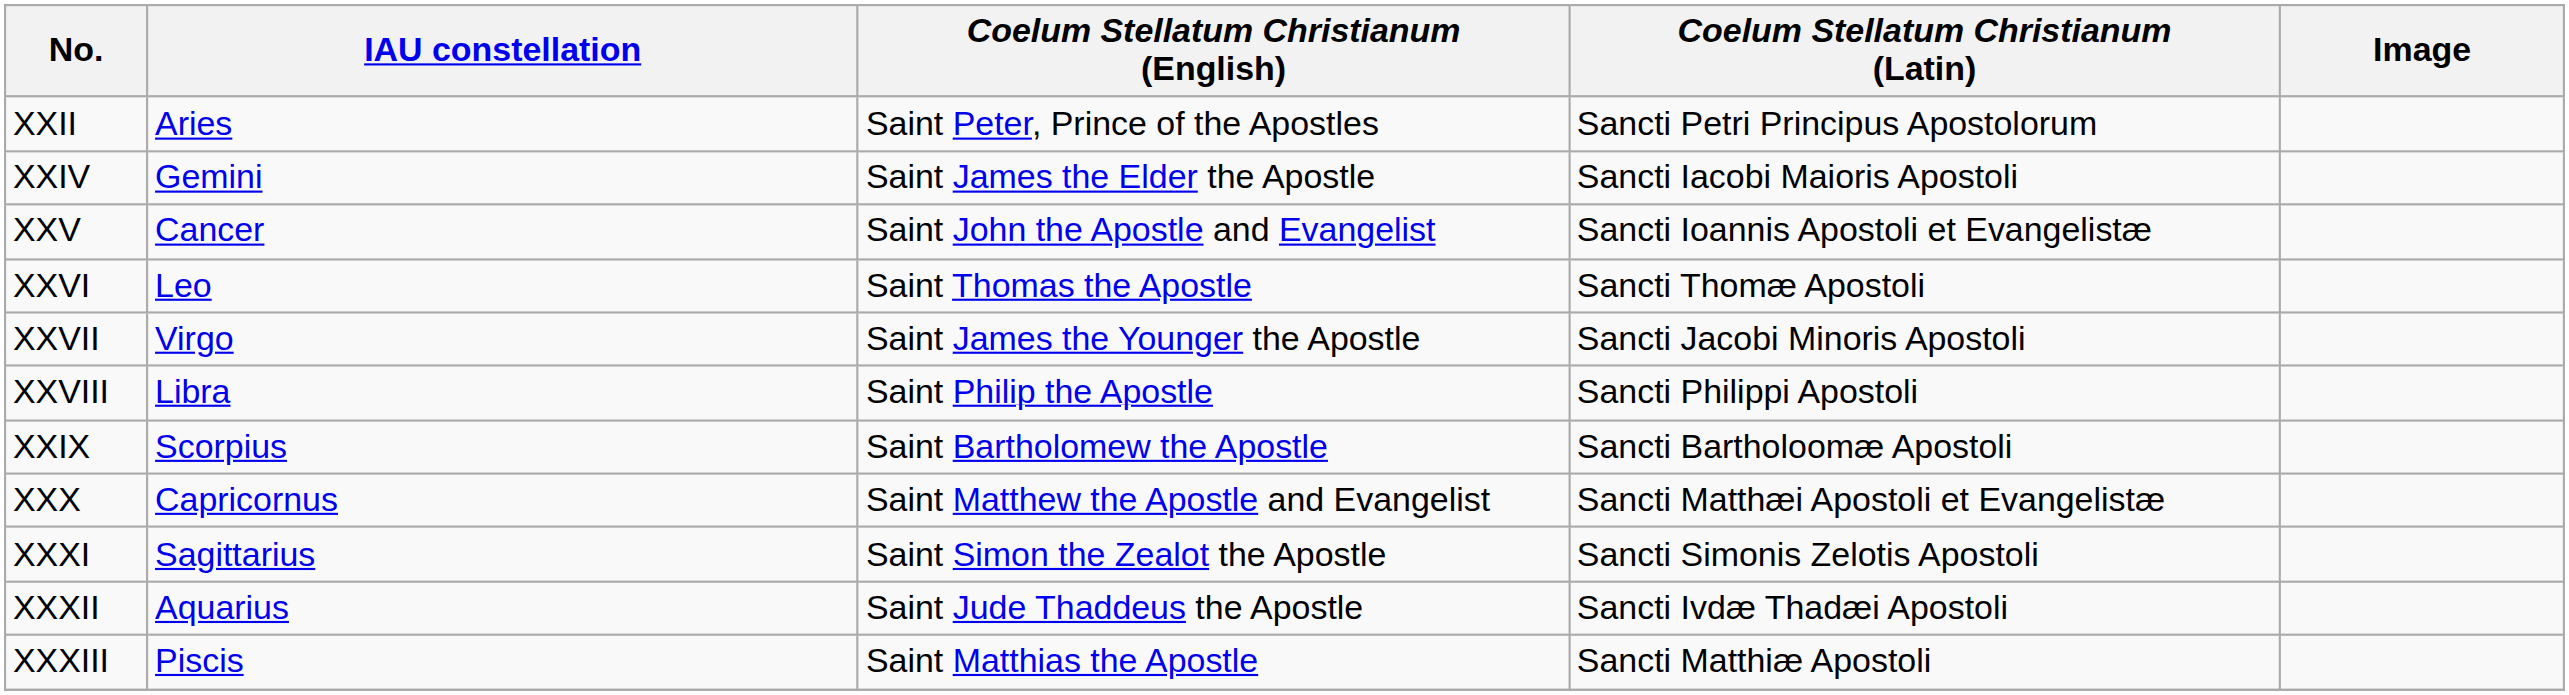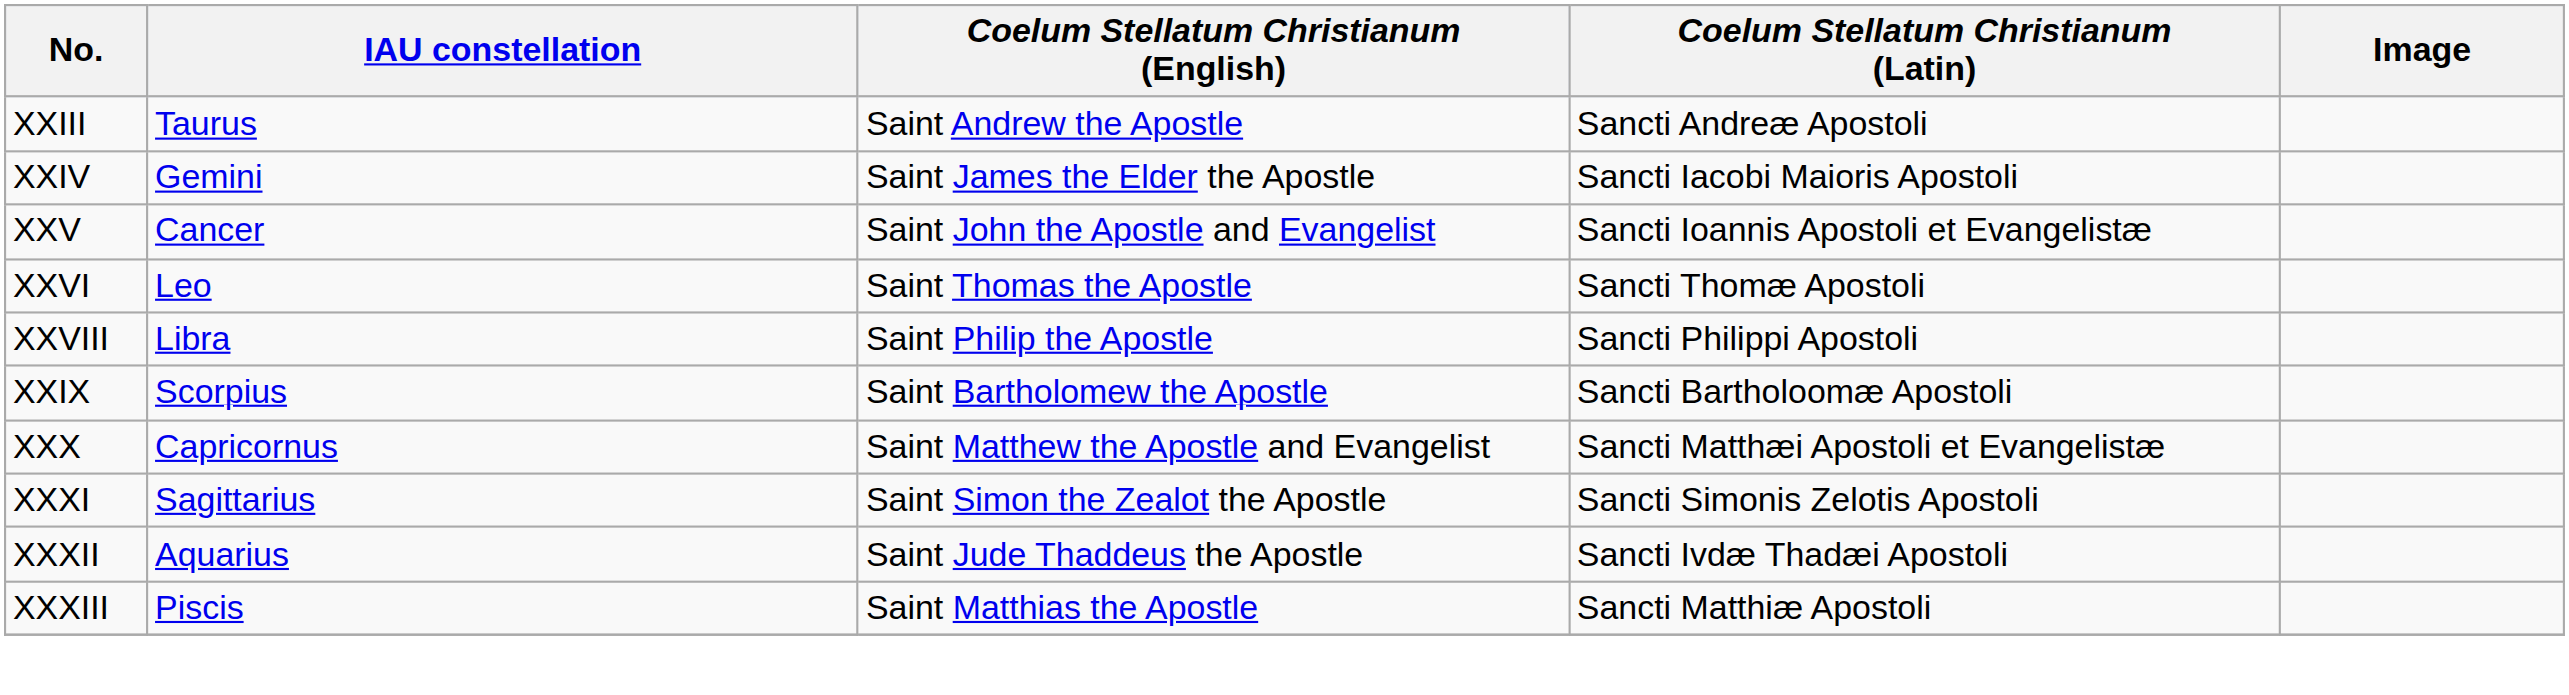- row: XXII | Aries | Saint Peter, Prince of the Apostles | Sancti Petri Principus Apostolorum
+ row: XXIII | Taurus | Saint Andrew the Apostle | Sancti Andreæ Apostoli
- row: XXVII | Virgo | Saint James the Younger the Apostle | Sancti Jacobi Minoris Apostoli
